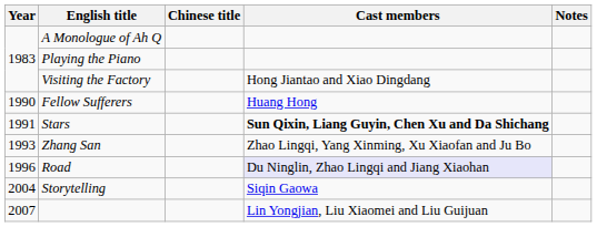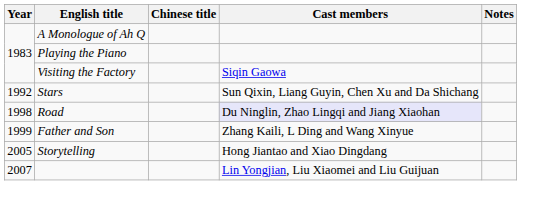Visiting the Factory | Cast members: Hong Jiantao and Xiao Dingdang -> Siqin Gaowa
- row: 1990 | Fellow Sufferers | Huang Hong
Stars | Year: 1991 -> 1992
Stars | Cast members: bold -> normal
- row: 1993 | Zhang San | Zhao Lingqi, Yang Xinming, Xu Xiaofan and Ju Bo
Road | Year: 1996 -> 1998
+ row: 1999 | Father and Son | Zhang Kaili, L Ding and Wang Xinyue
Storytelling | Year: 2004 -> 2005
Storytelling | Cast members: Siqin Gaowa -> Hong Jiantao and Xiao Dingdang
